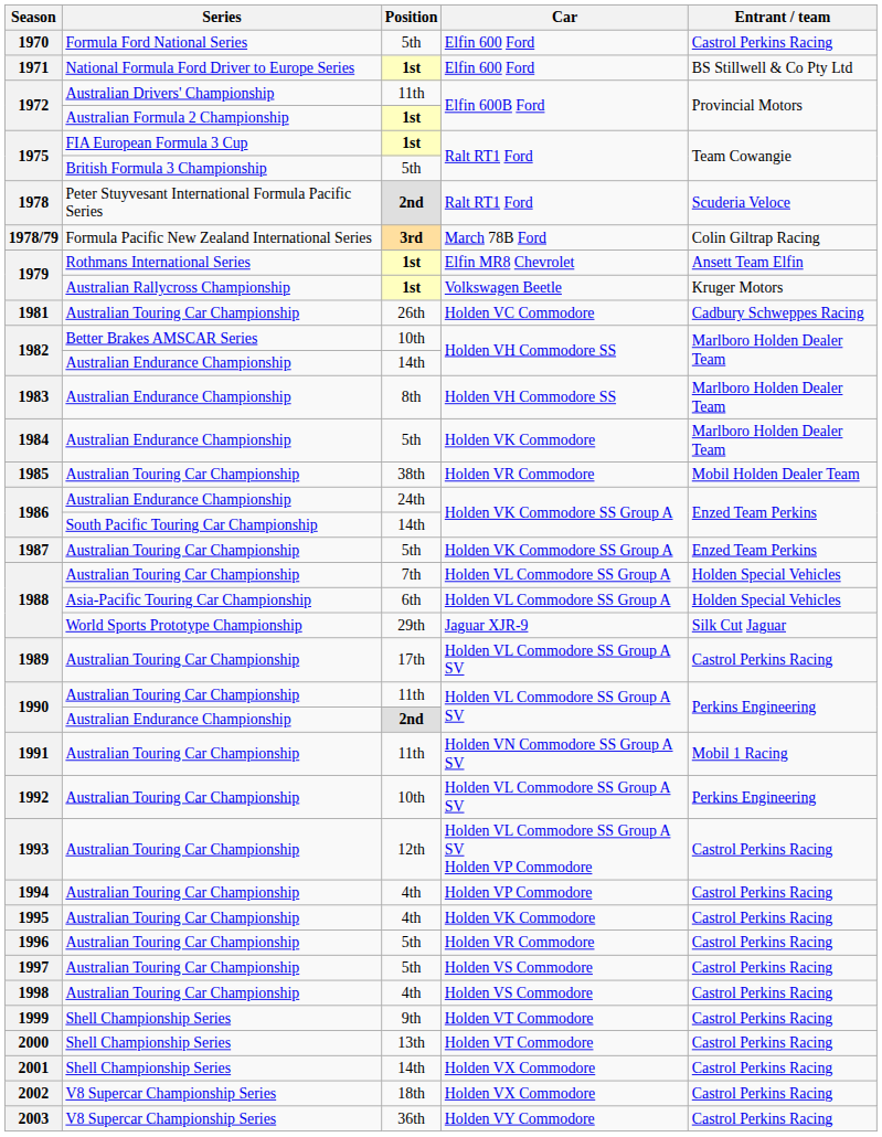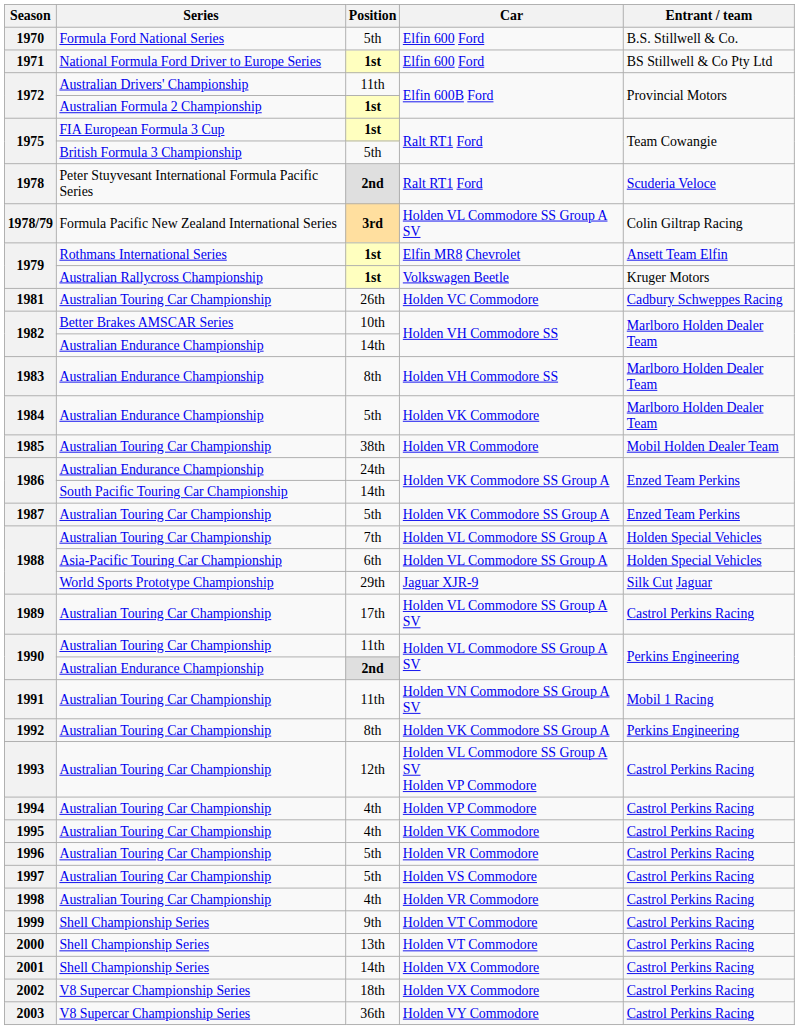1970 | Entrant / team: Castrol Perkins Racing -> B.S. Stillwell & Co.
1978/79 | Car: March 78B Ford -> Holden VL Commodore SS Group A SV
1992 | Position: 10th -> 8th
1992 | Car: Holden VL Commodore SS Group A SV -> Holden VK Commodore SS Group A
1998 | Car: Holden VS Commodore -> Holden VR Commodore
